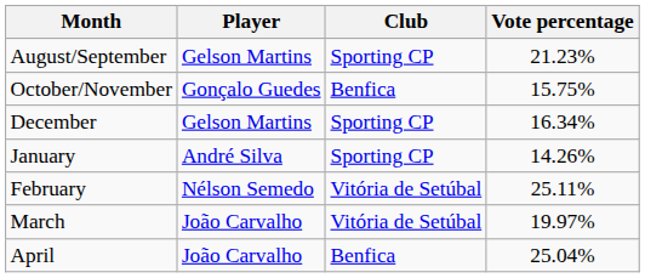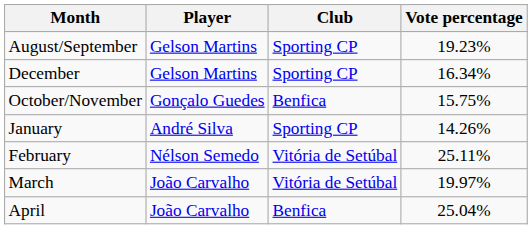August/September | Vote percentage: 21.23% -> 19.23%
rows swapped: October/November <-> December
